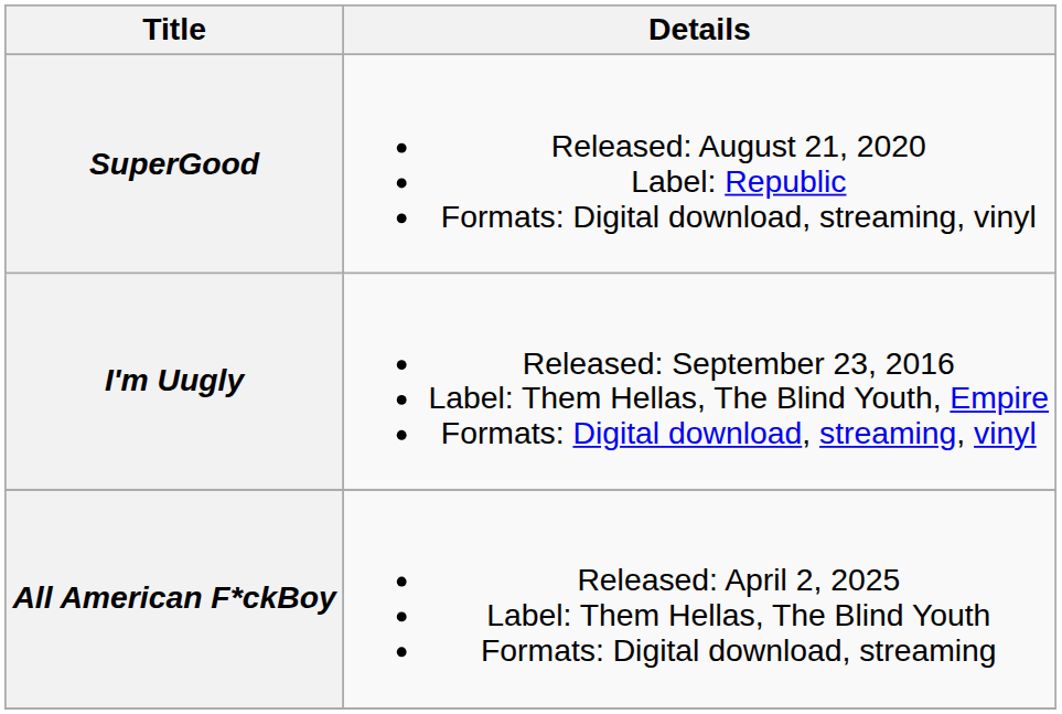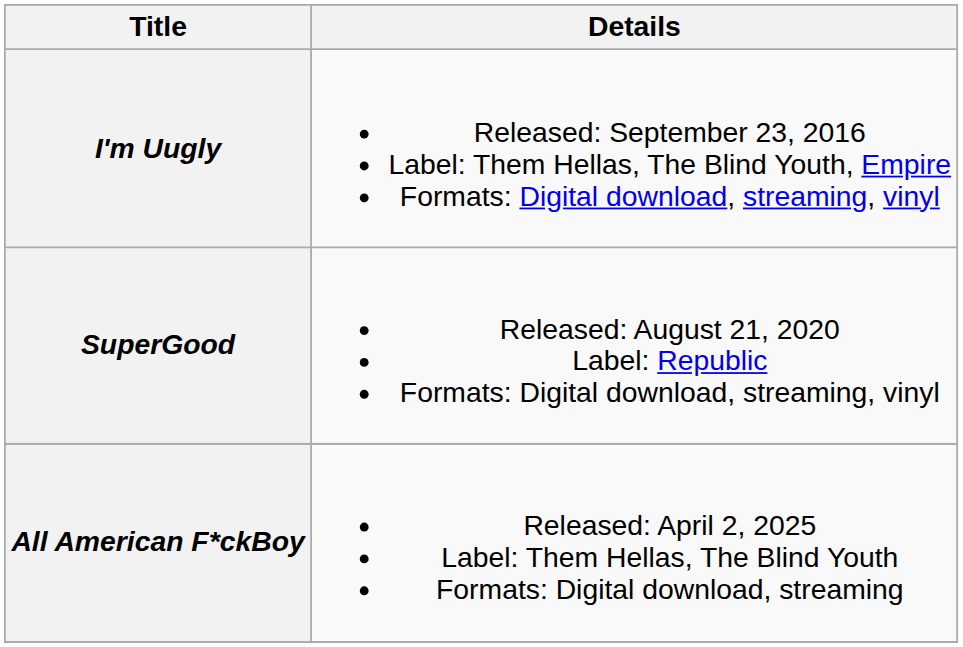rows swapped: I'm Uugly <-> SuperGood
